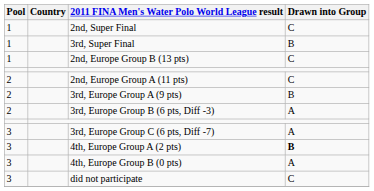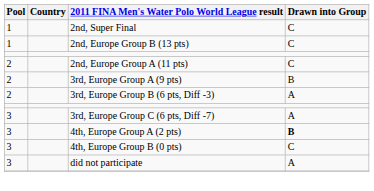- row: 1 | 3rd, Super Final | B
4th, Europe Group B (0 pts) | Drawn into Group: A -> C
did not participate | Drawn into Group: C -> A
